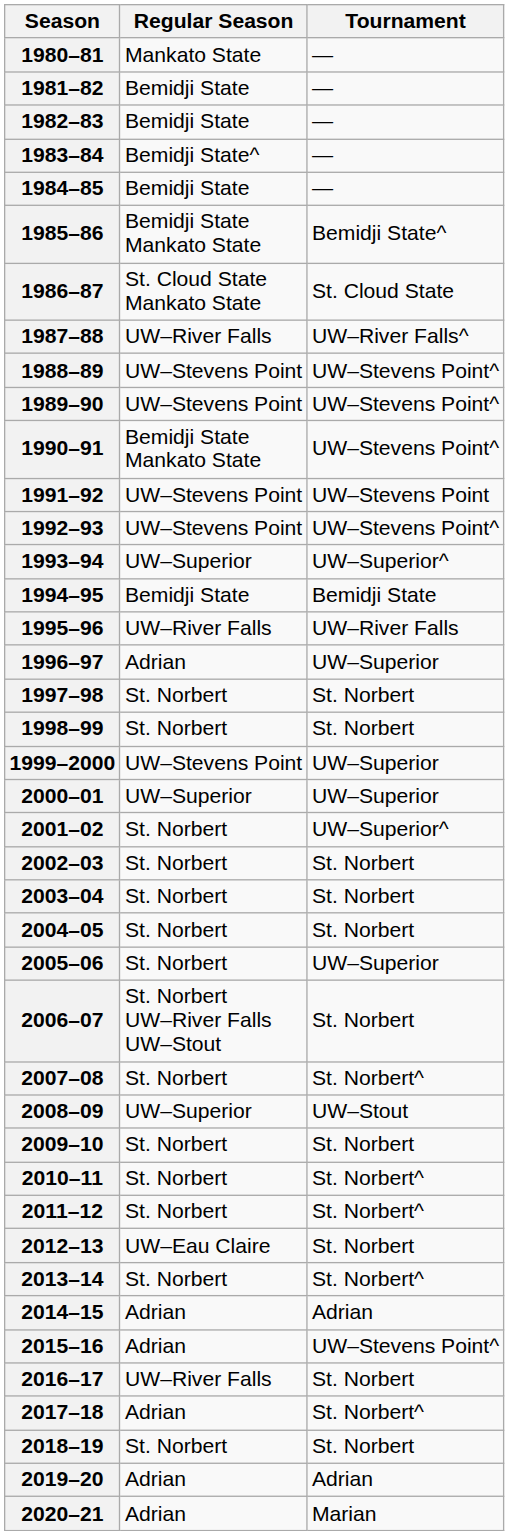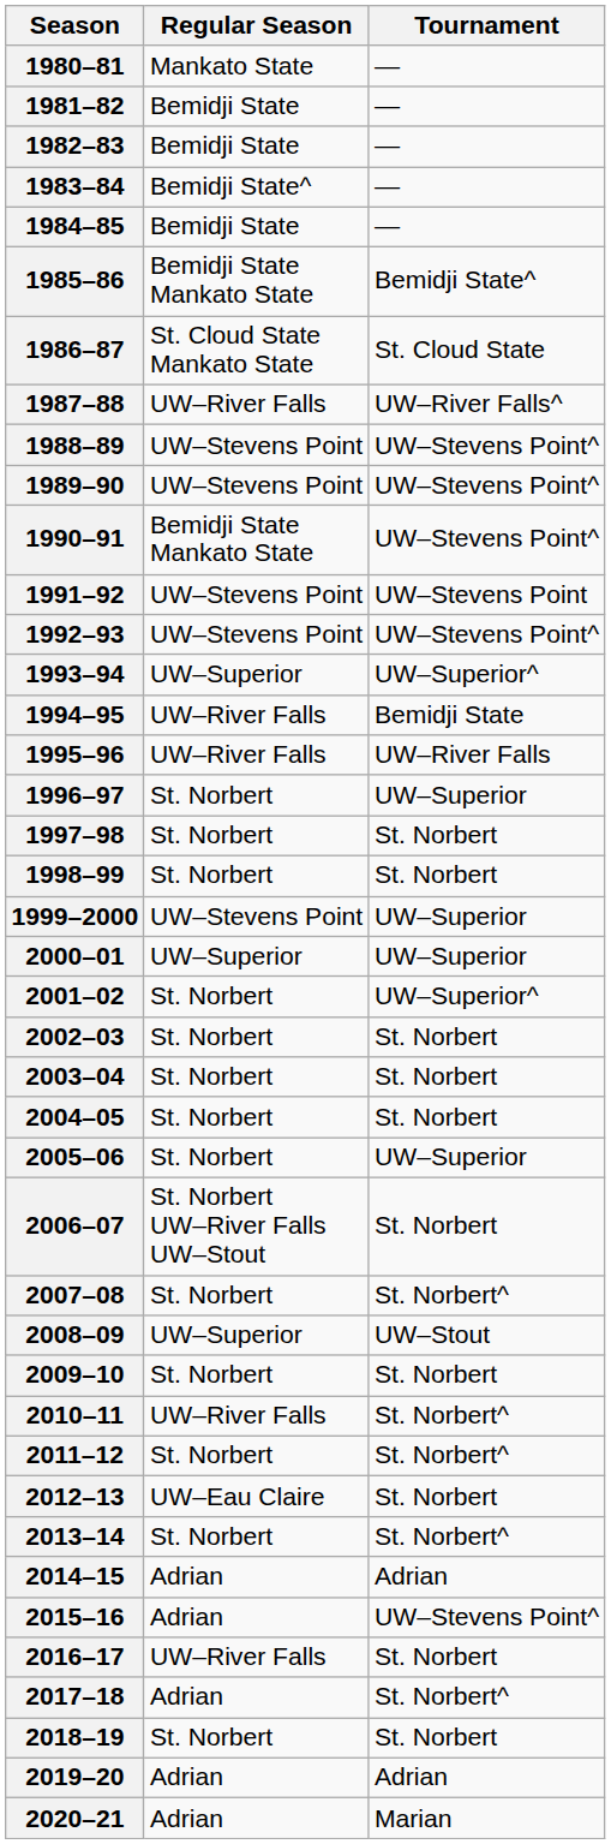1994–95 | Regular Season: Bemidji State -> UW–River Falls
1996–97 | Regular Season: Adrian -> St. Norbert
2010–11 | Regular Season: St. Norbert -> UW–River Falls
